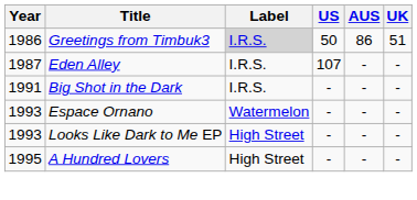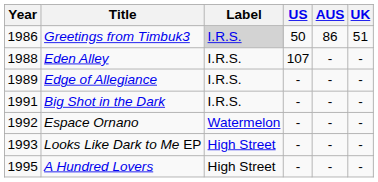Eden Alley | Year: 1987 -> 1988
+ row: 1989 | Edge of Allegiance | I.R.S. | - | - | -
Espace Ornano | Year: 1993 -> 1992
